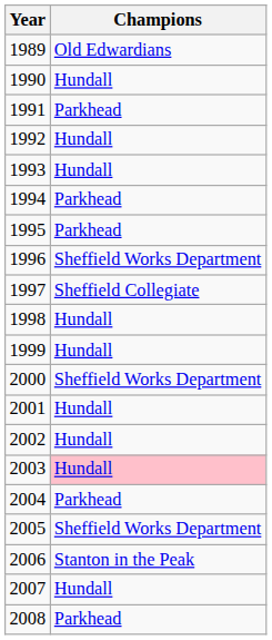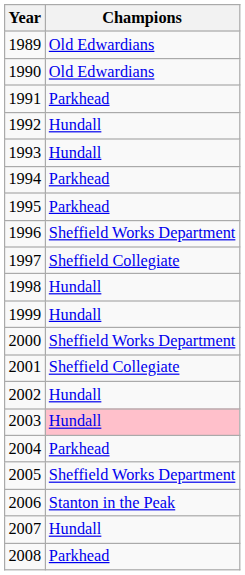1990 | Champions: Hundall -> Old Edwardians
2001 | Champions: Hundall -> Sheffield Collegiate
